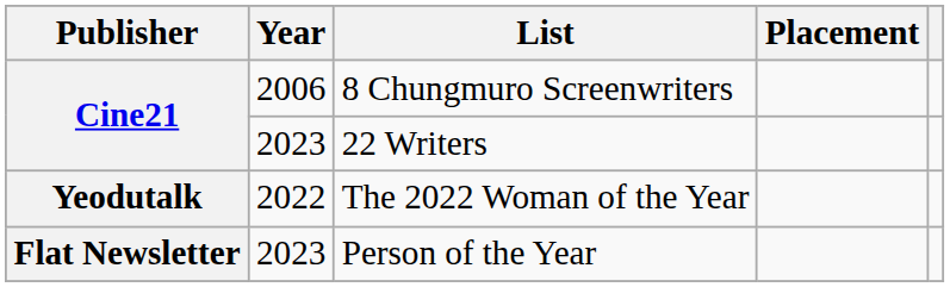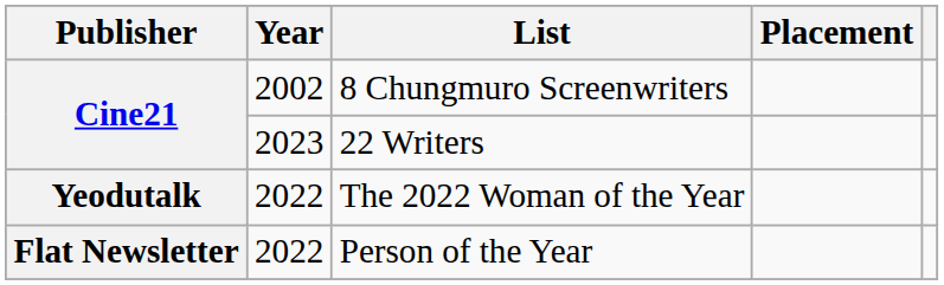8 Chungmuro Screenwriters | Year: 2006 -> 2002
Person of the Year | Year: 2023 -> 2022
